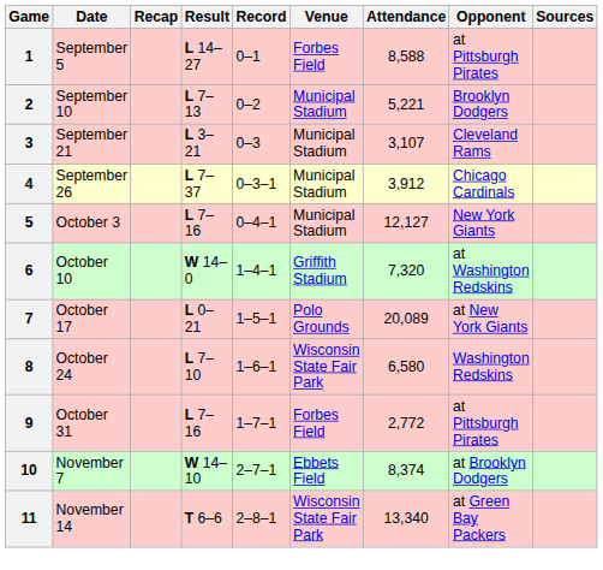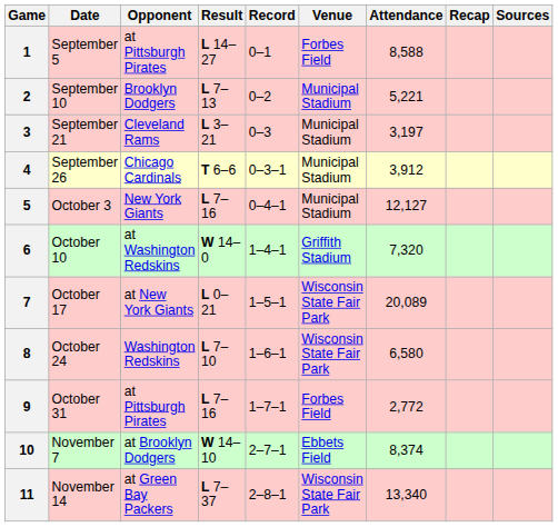columns swapped: Opponent <-> Recap
3 | Attendance: 3,107 -> 3,197
4 | Result: L 7–37 -> T 6–6
7 | Venue: Polo Grounds -> Wisconsin State Fair Park
11 | Result: T 6–6 -> L 7–37
